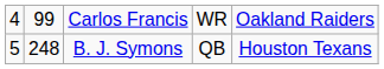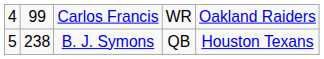B. J. Symons | column 2: 248 -> 238
